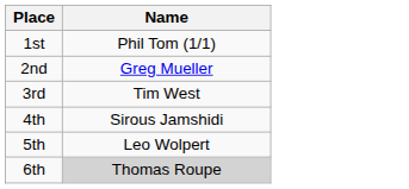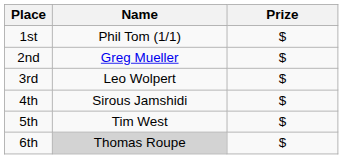+ column: Prize | $ | $ | $ | $ | $ | $
3rd | Name: Tim West -> Leo Wolpert
5th | Name: Leo Wolpert -> Tim West
